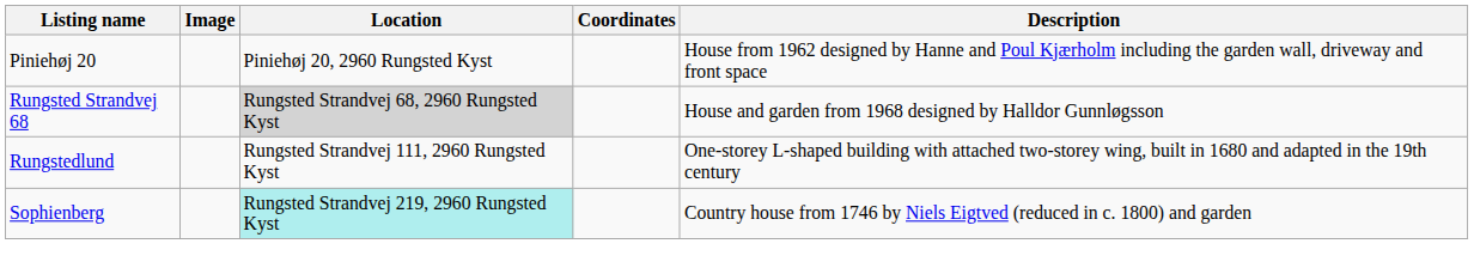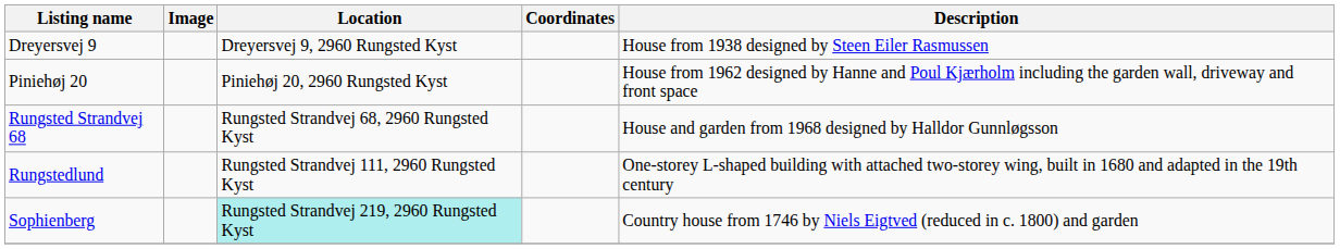+ row: Dreyersvej 9 | Dreyersvej 9, 2960 Rungsted Kyst | House from 1938 designed by Steen Eiler Rasmussen
Rungsted Strandvej 68 | Location: lightgrey background -> no background
